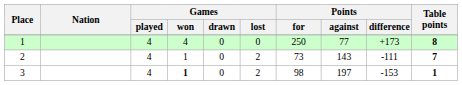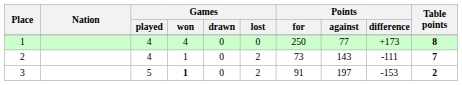3 | Games / played: 4 -> 5
3 | Points / for: 98 -> 91
3 | Table points: 1 -> 2
